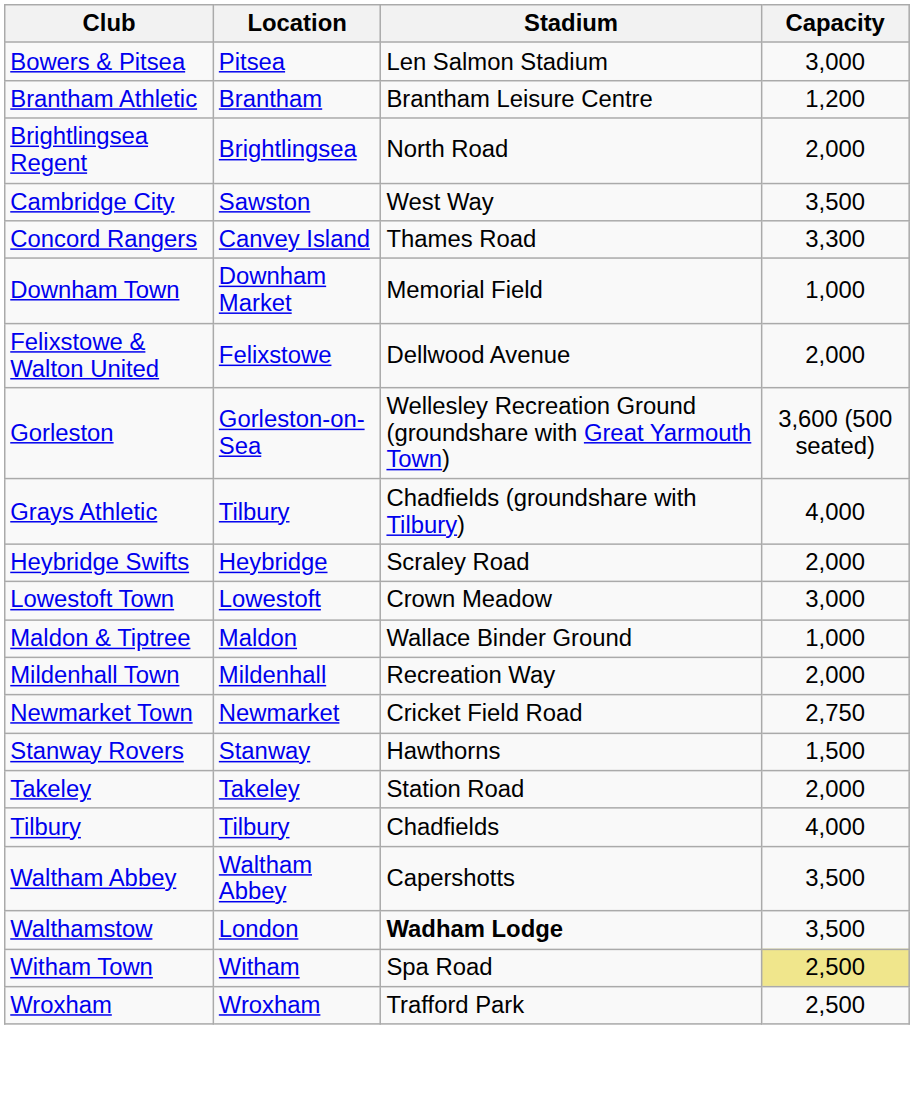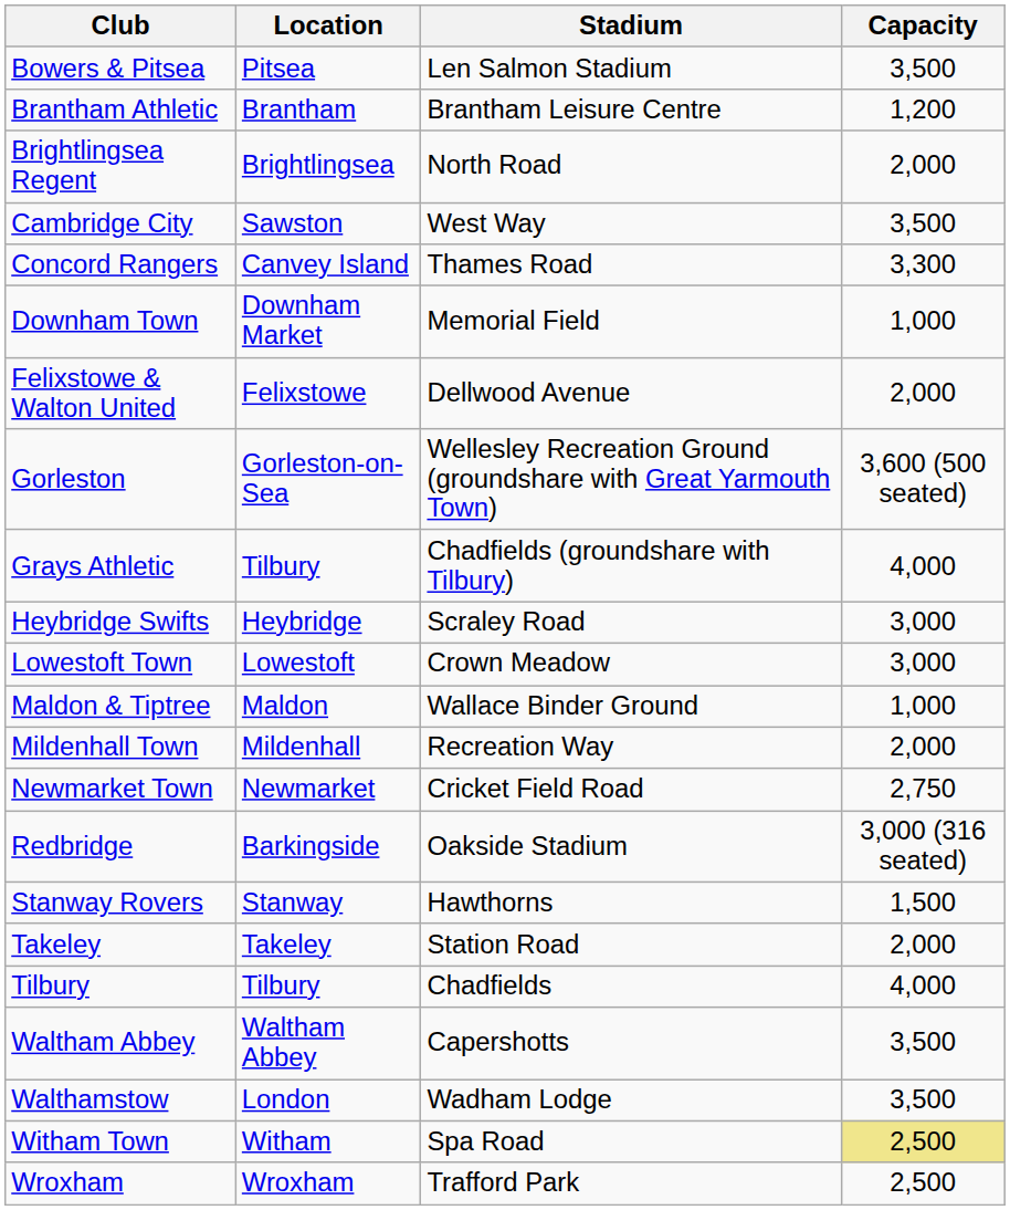Bowers & Pitsea | Capacity: 3,000 -> 3,500
Heybridge Swifts | Capacity: 2,000 -> 3,000
+ row: Redbridge | Barkingside | Oakside Stadium | 3,000 (316 seated)
Walthamstow | Stadium: bold -> normal
